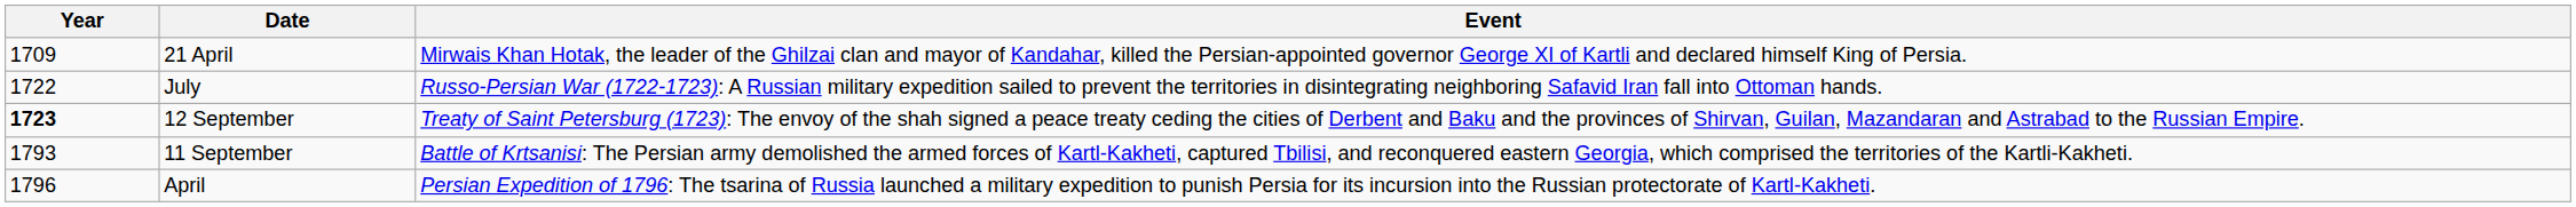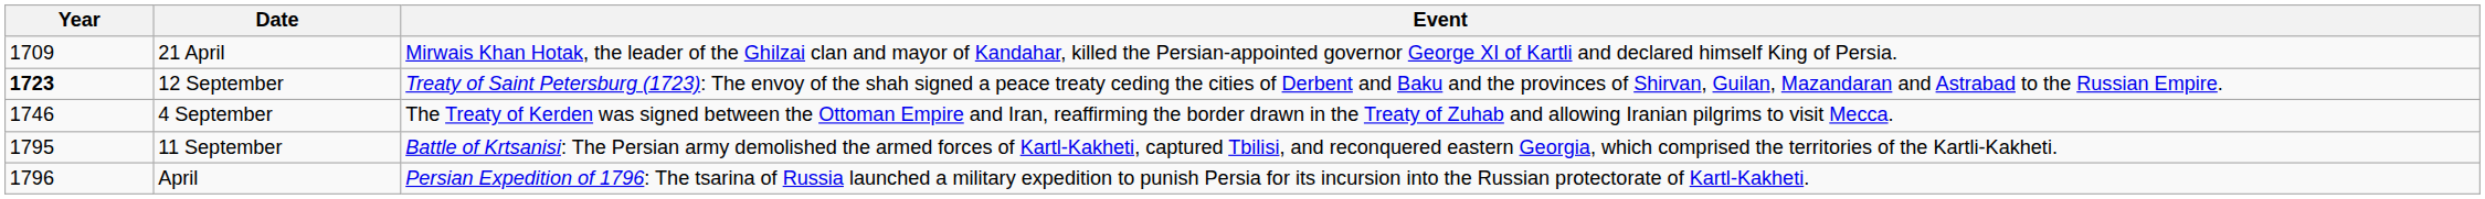- row: 1722 | July | Russo-Persian War (1722-1723): A Russian military expedition sailed to prevent the territories in disintegrating neighboring Safavid Iran fall into Ottoman hands.
+ row: 1746 | 4 September | The Treaty of Kerden was signed between the Ottoman Empire and Iran, reaffirming the border drawn in the Treaty of Zuhab and allowing Iranian pilgrims to visit Mecca.
11 September | Year: 1793 -> 1795
